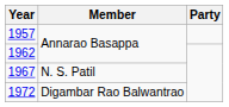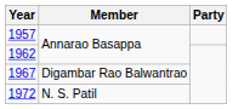1967 | Member: N. S. Patil -> Digambar Rao Balwantrao
1972 | Member: Digambar Rao Balwantrao -> N. S. Patil
